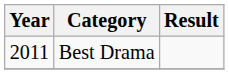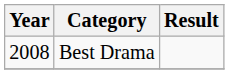Best Drama | Year: 2011 -> 2008
